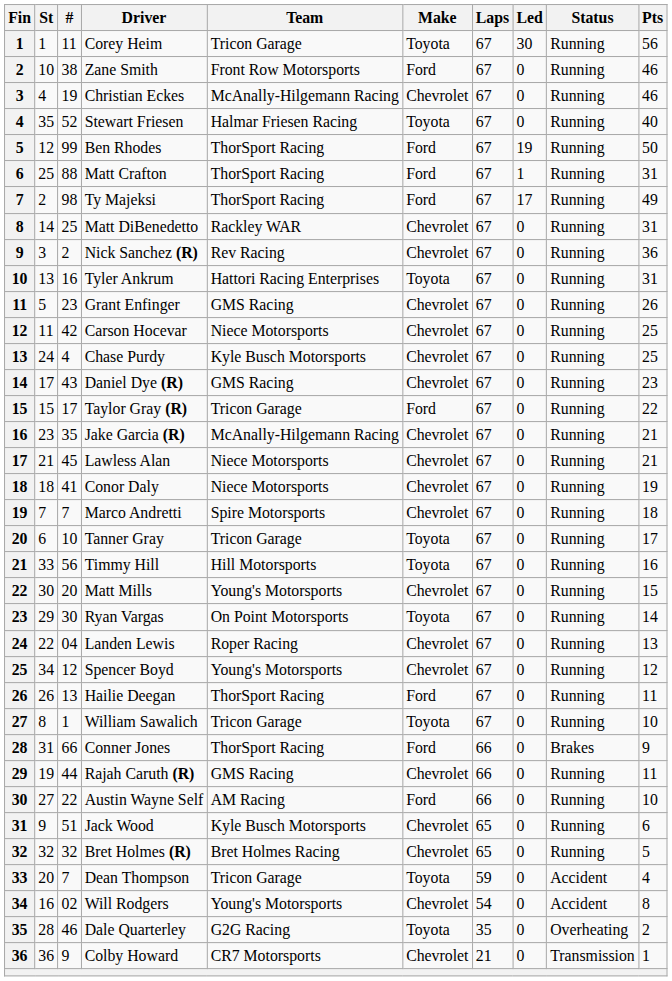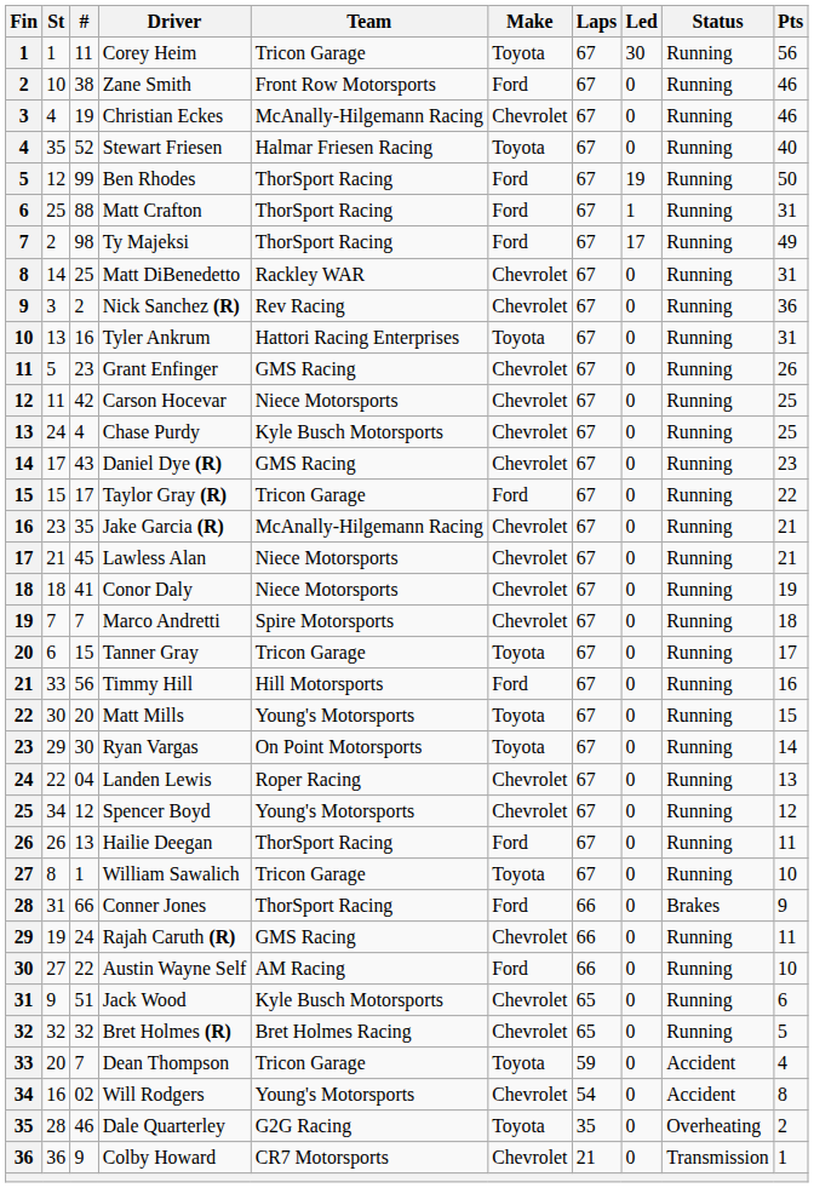Tanner Gray | #: 10 -> 15
Timmy Hill | Make: Toyota -> Ford
Matt Mills | Make: Chevrolet -> Toyota
Rajah Caruth (R) | #: 44 -> 24
